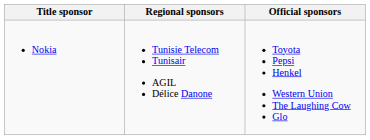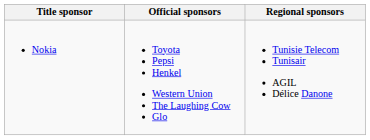columns swapped: Official sponsors <-> Regional sponsors
